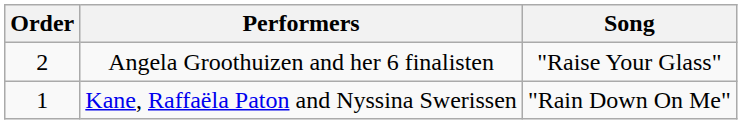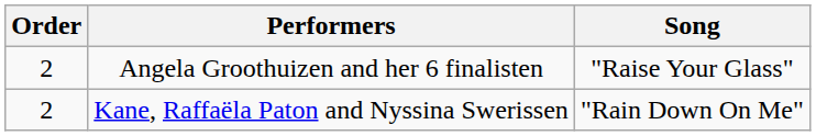Kane, Raffaëla Paton and Nyssina Swerissen | Order: 1 -> 2
